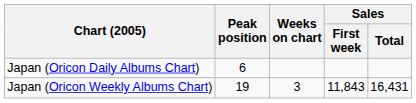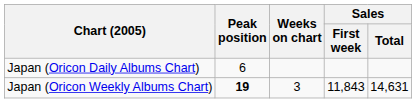Japan (Oricon Weekly Albums Chart) | Peak position: normal -> bold
Japan (Oricon Weekly Albums Chart) | Sales / Total: 16,431 -> 14,631
